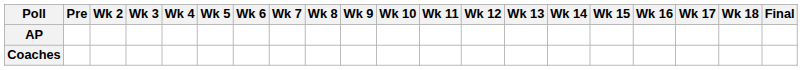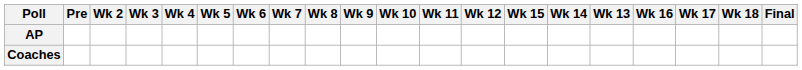columns swapped: Wk 13 <-> Wk 15
